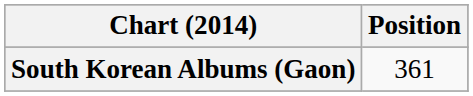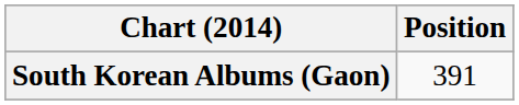South Korean Albums (Gaon) | Position: 361 -> 391
